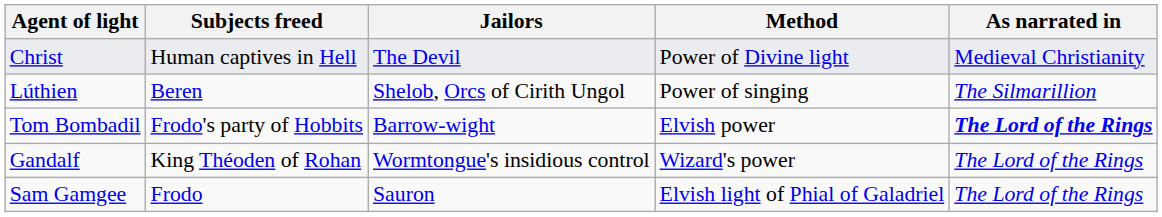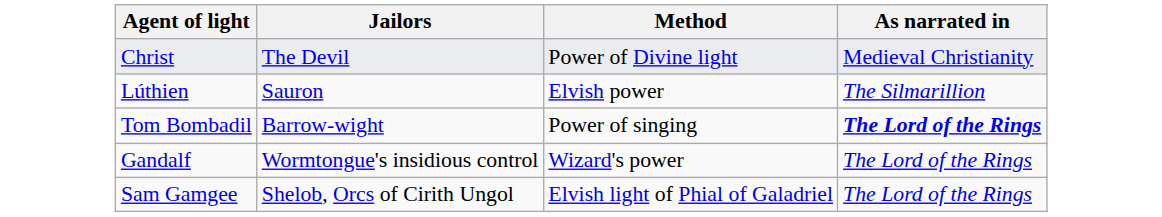- column: Subjects freed | Human captives in Hell | Beren | Frodo's party of Hobbits | King Théoden of Rohan | Frodo
Lúthien | Jailors: Shelob, Orcs of Cirith Ungol -> Sauron
Lúthien | Method: Power of singing -> Elvish power
Tom Bombadil | Method: Elvish power -> Power of singing
Sam Gamgee | Jailors: Sauron -> Shelob, Orcs of Cirith Ungol
